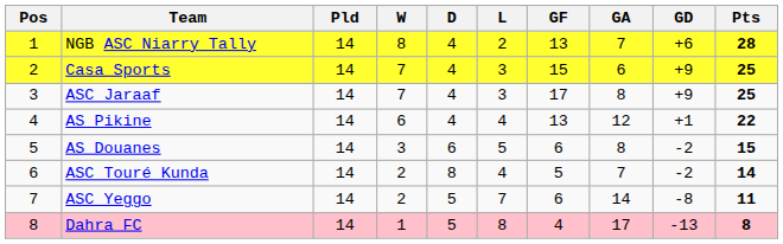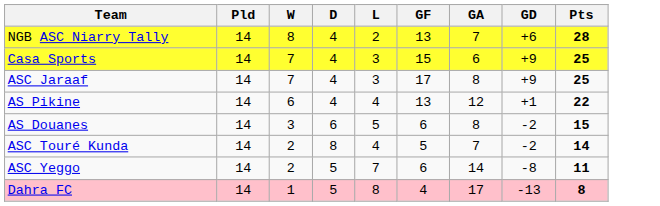- column: Pos | 1 | 2 | 3 | 4 | 5 | 6 | 7 | 8
